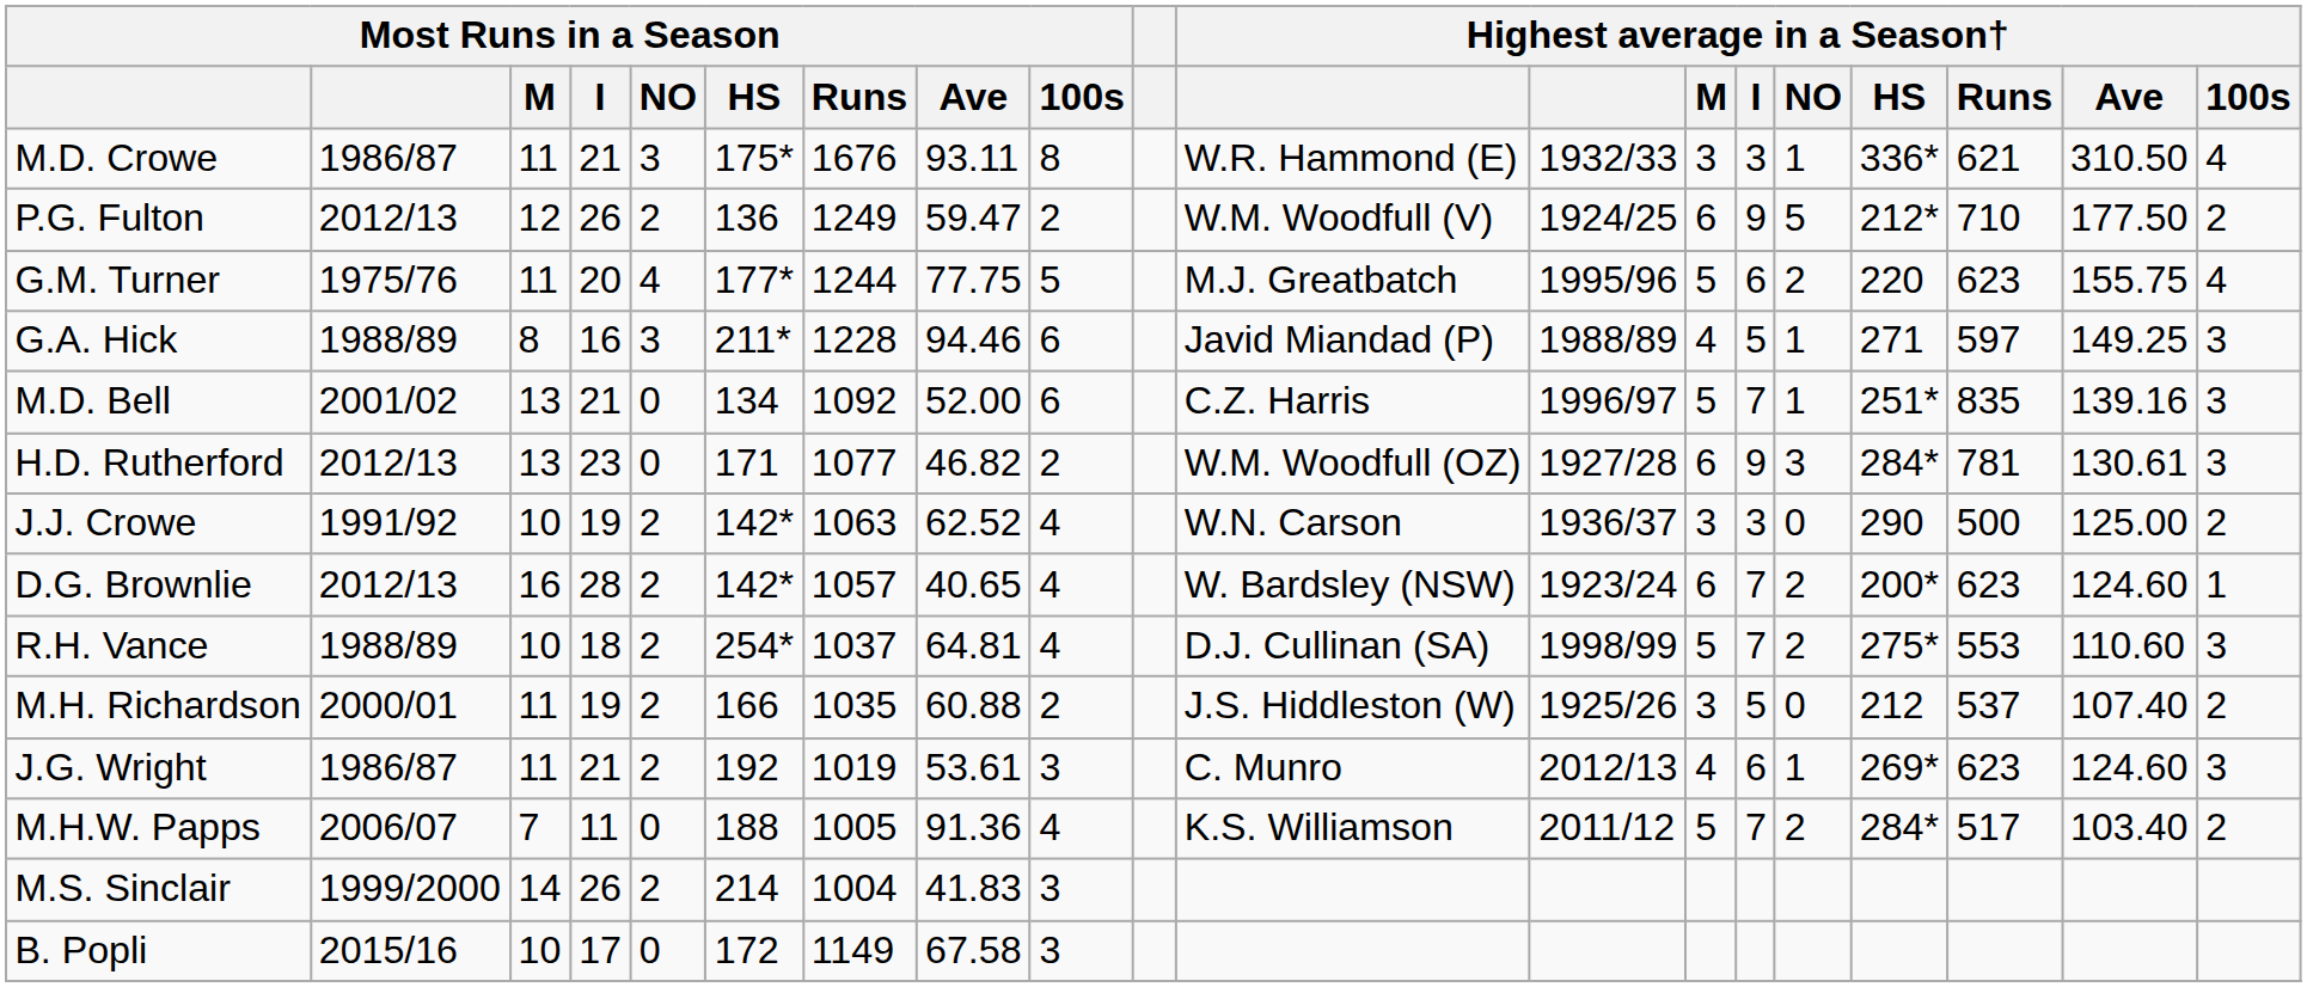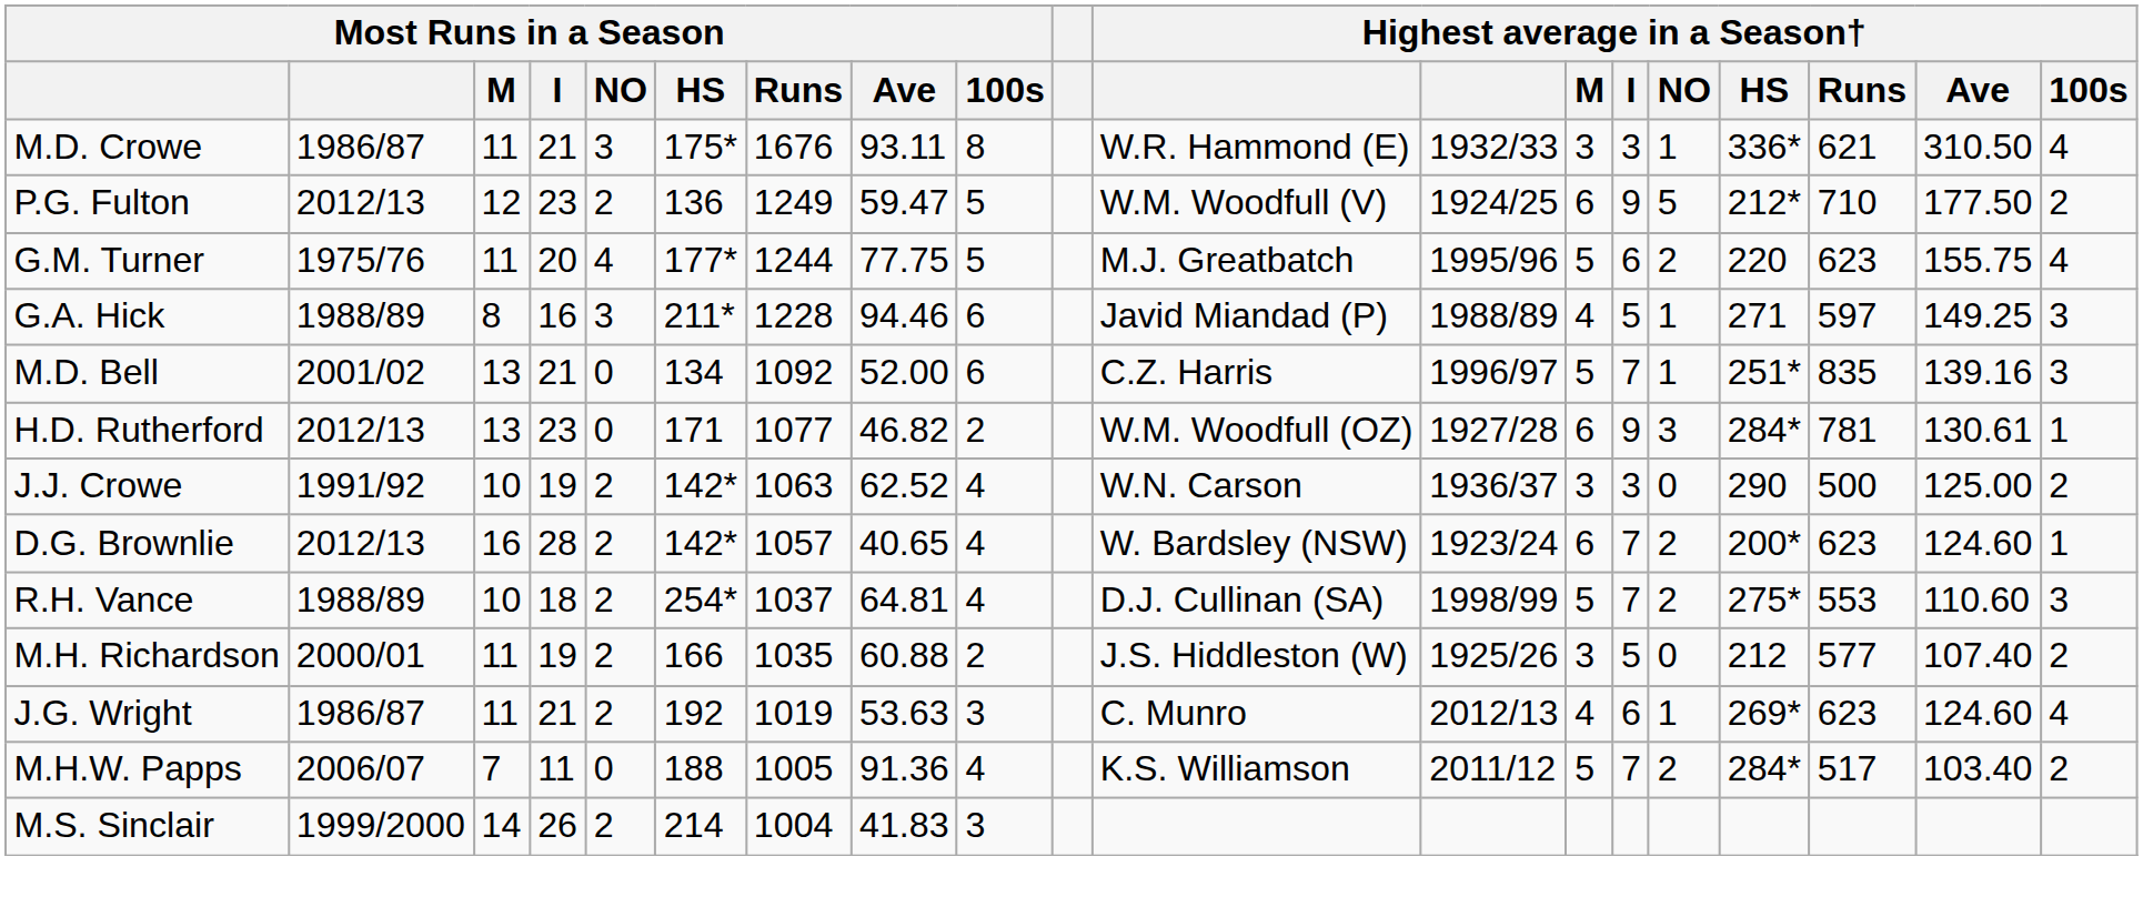P.G. Fulton | Most Runs in a Season / I: 26 -> 23
P.G. Fulton | Most Runs in a Season / 100s: 2 -> 5
H.D. Rutherford | Highest average in a Season† / 100s: 3 -> 1
M.H. Richardson | Highest average in a Season† / Runs: 537 -> 577
J.G. Wright | Most Runs in a Season / Ave: 53.61 -> 53.63
J.G. Wright | Highest average in a Season† / 100s: 3 -> 4
- row: B. Popli | 2015/16 | 10 | 17 | 0 | 172 | 1149 | 67.58 | 3
